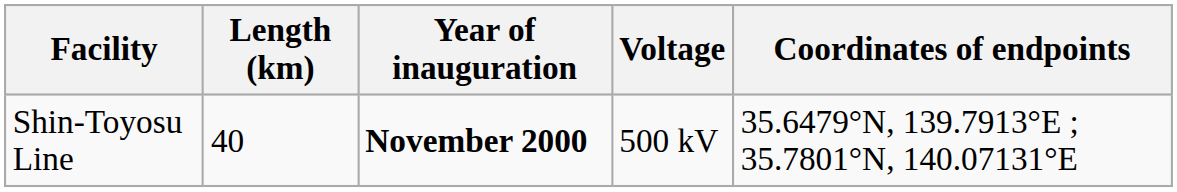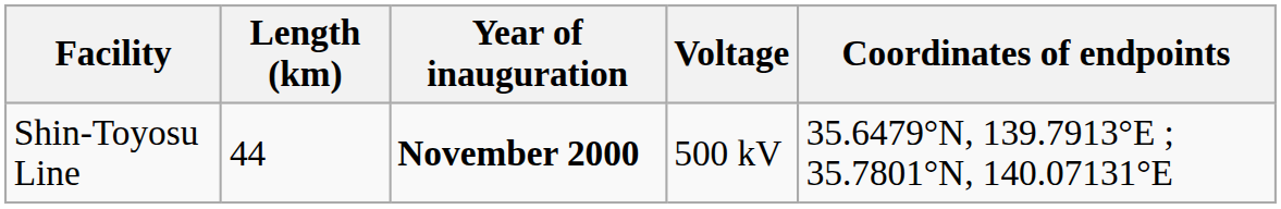Shin-Toyosu Line | Length (km): 40 -> 44
